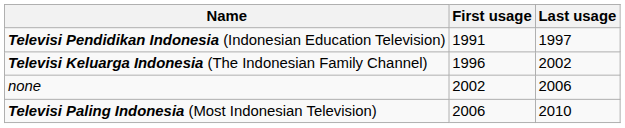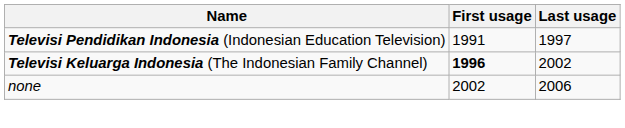Televisi Keluarga Indonesia (The Indonesian Family Channel) | First usage: normal -> bold
- row: Televisi Paling Indonesia (Most Indonesian Television) | 2006 | 2010
